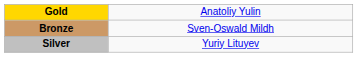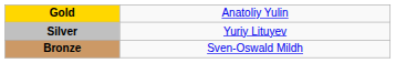rows swapped: Silver <-> Bronze
